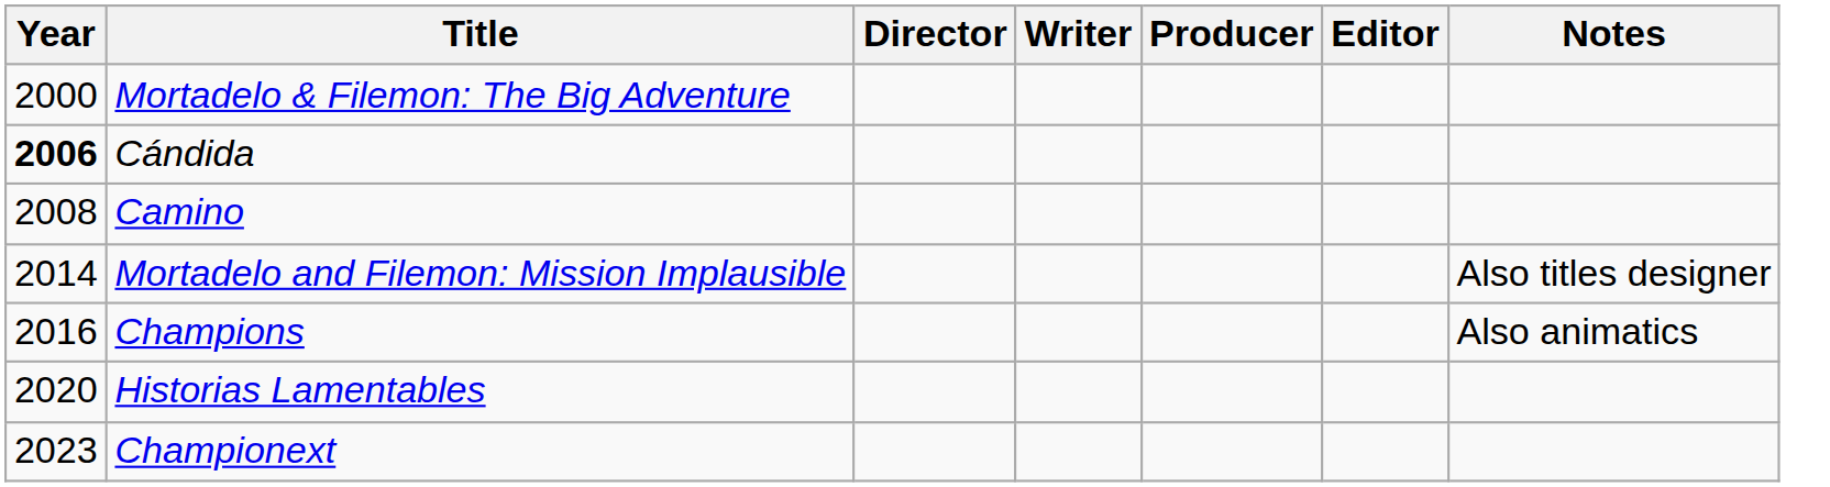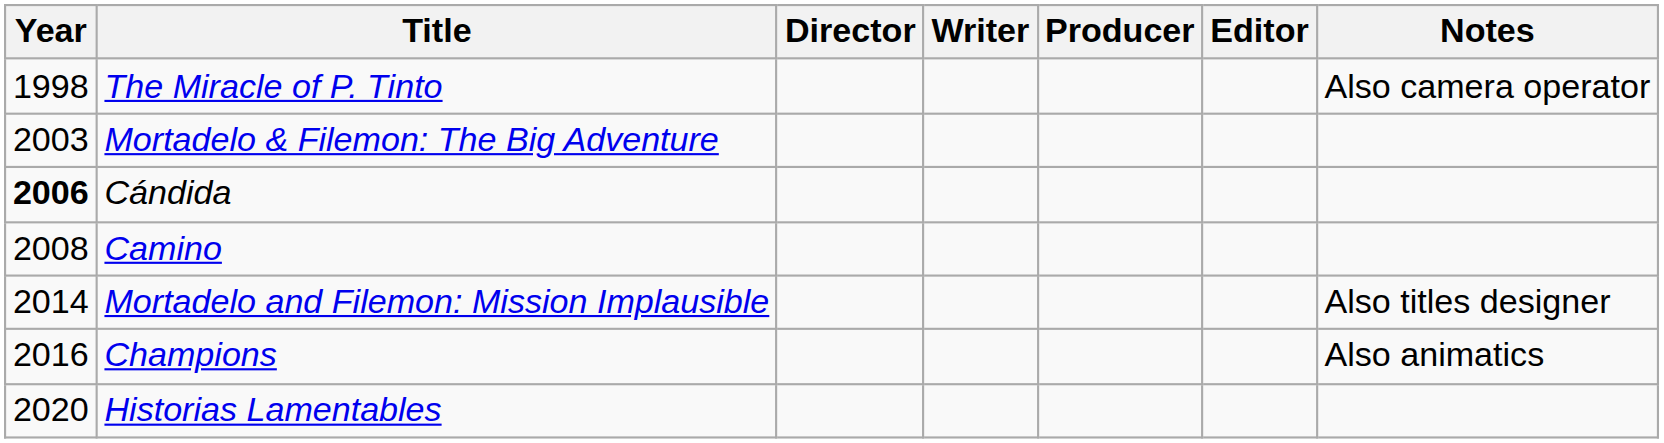+ row: 1998 | The Miracle of P. Tinto | Also camera operator
Mortadelo & Filemon: The Big Adventure | Year: 2000 -> 2003
- row: 2023 | Championext
